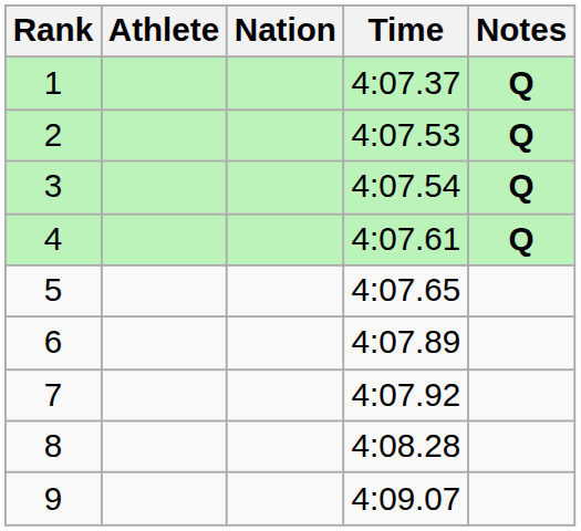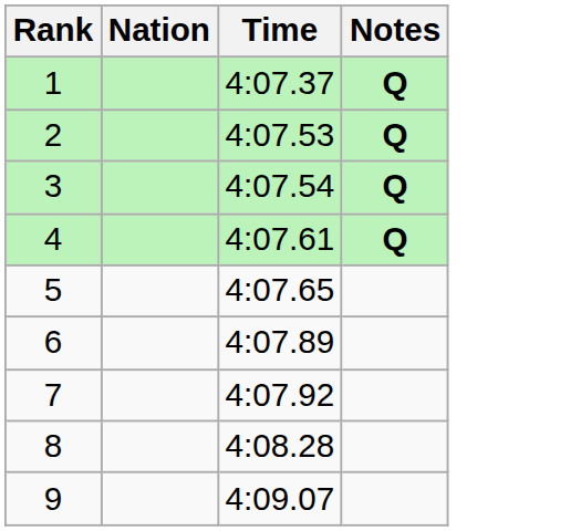- column: Athlete
